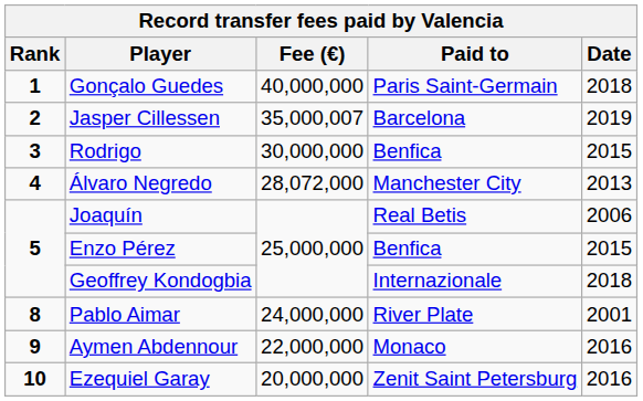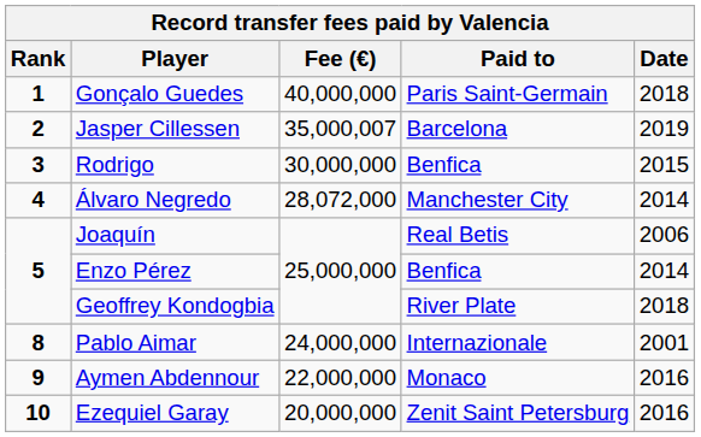Álvaro Negredo | Date: 2013 -> 2014
Enzo Pérez | Date: 2015 -> 2014
Geoffrey Kondogbia | Paid to: Internazionale -> River Plate
Pablo Aimar | Paid to: River Plate -> Internazionale
